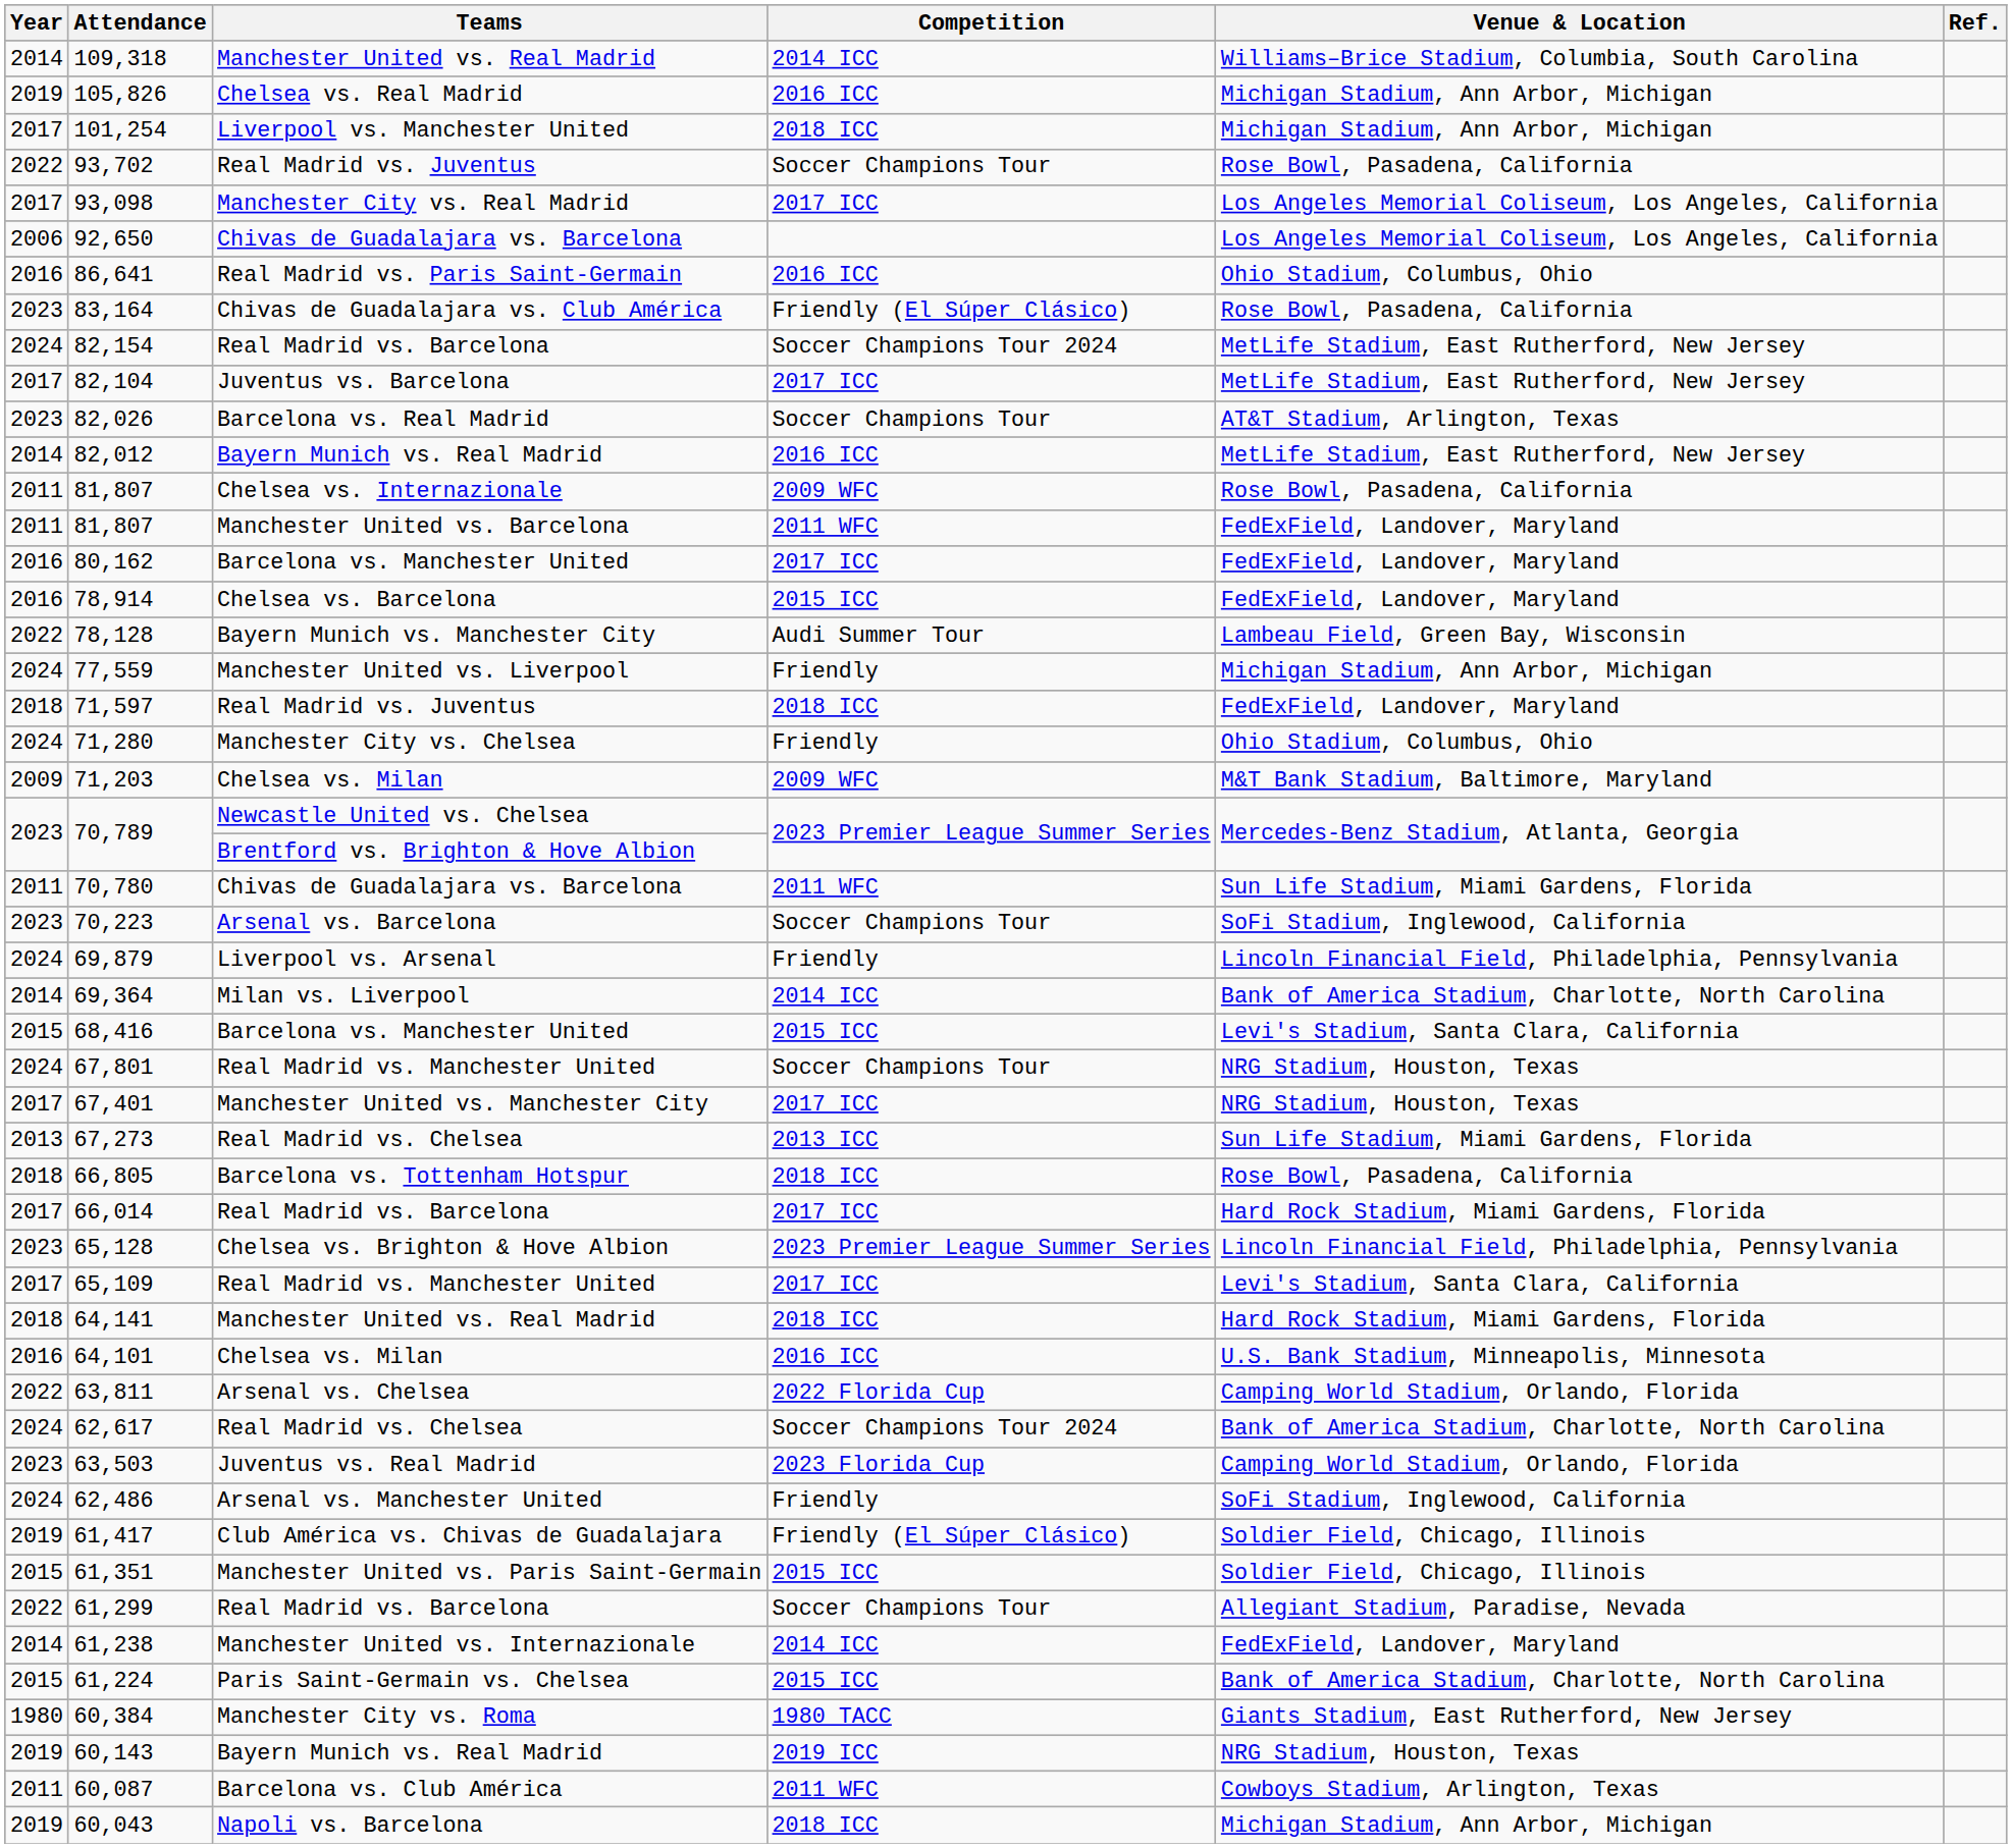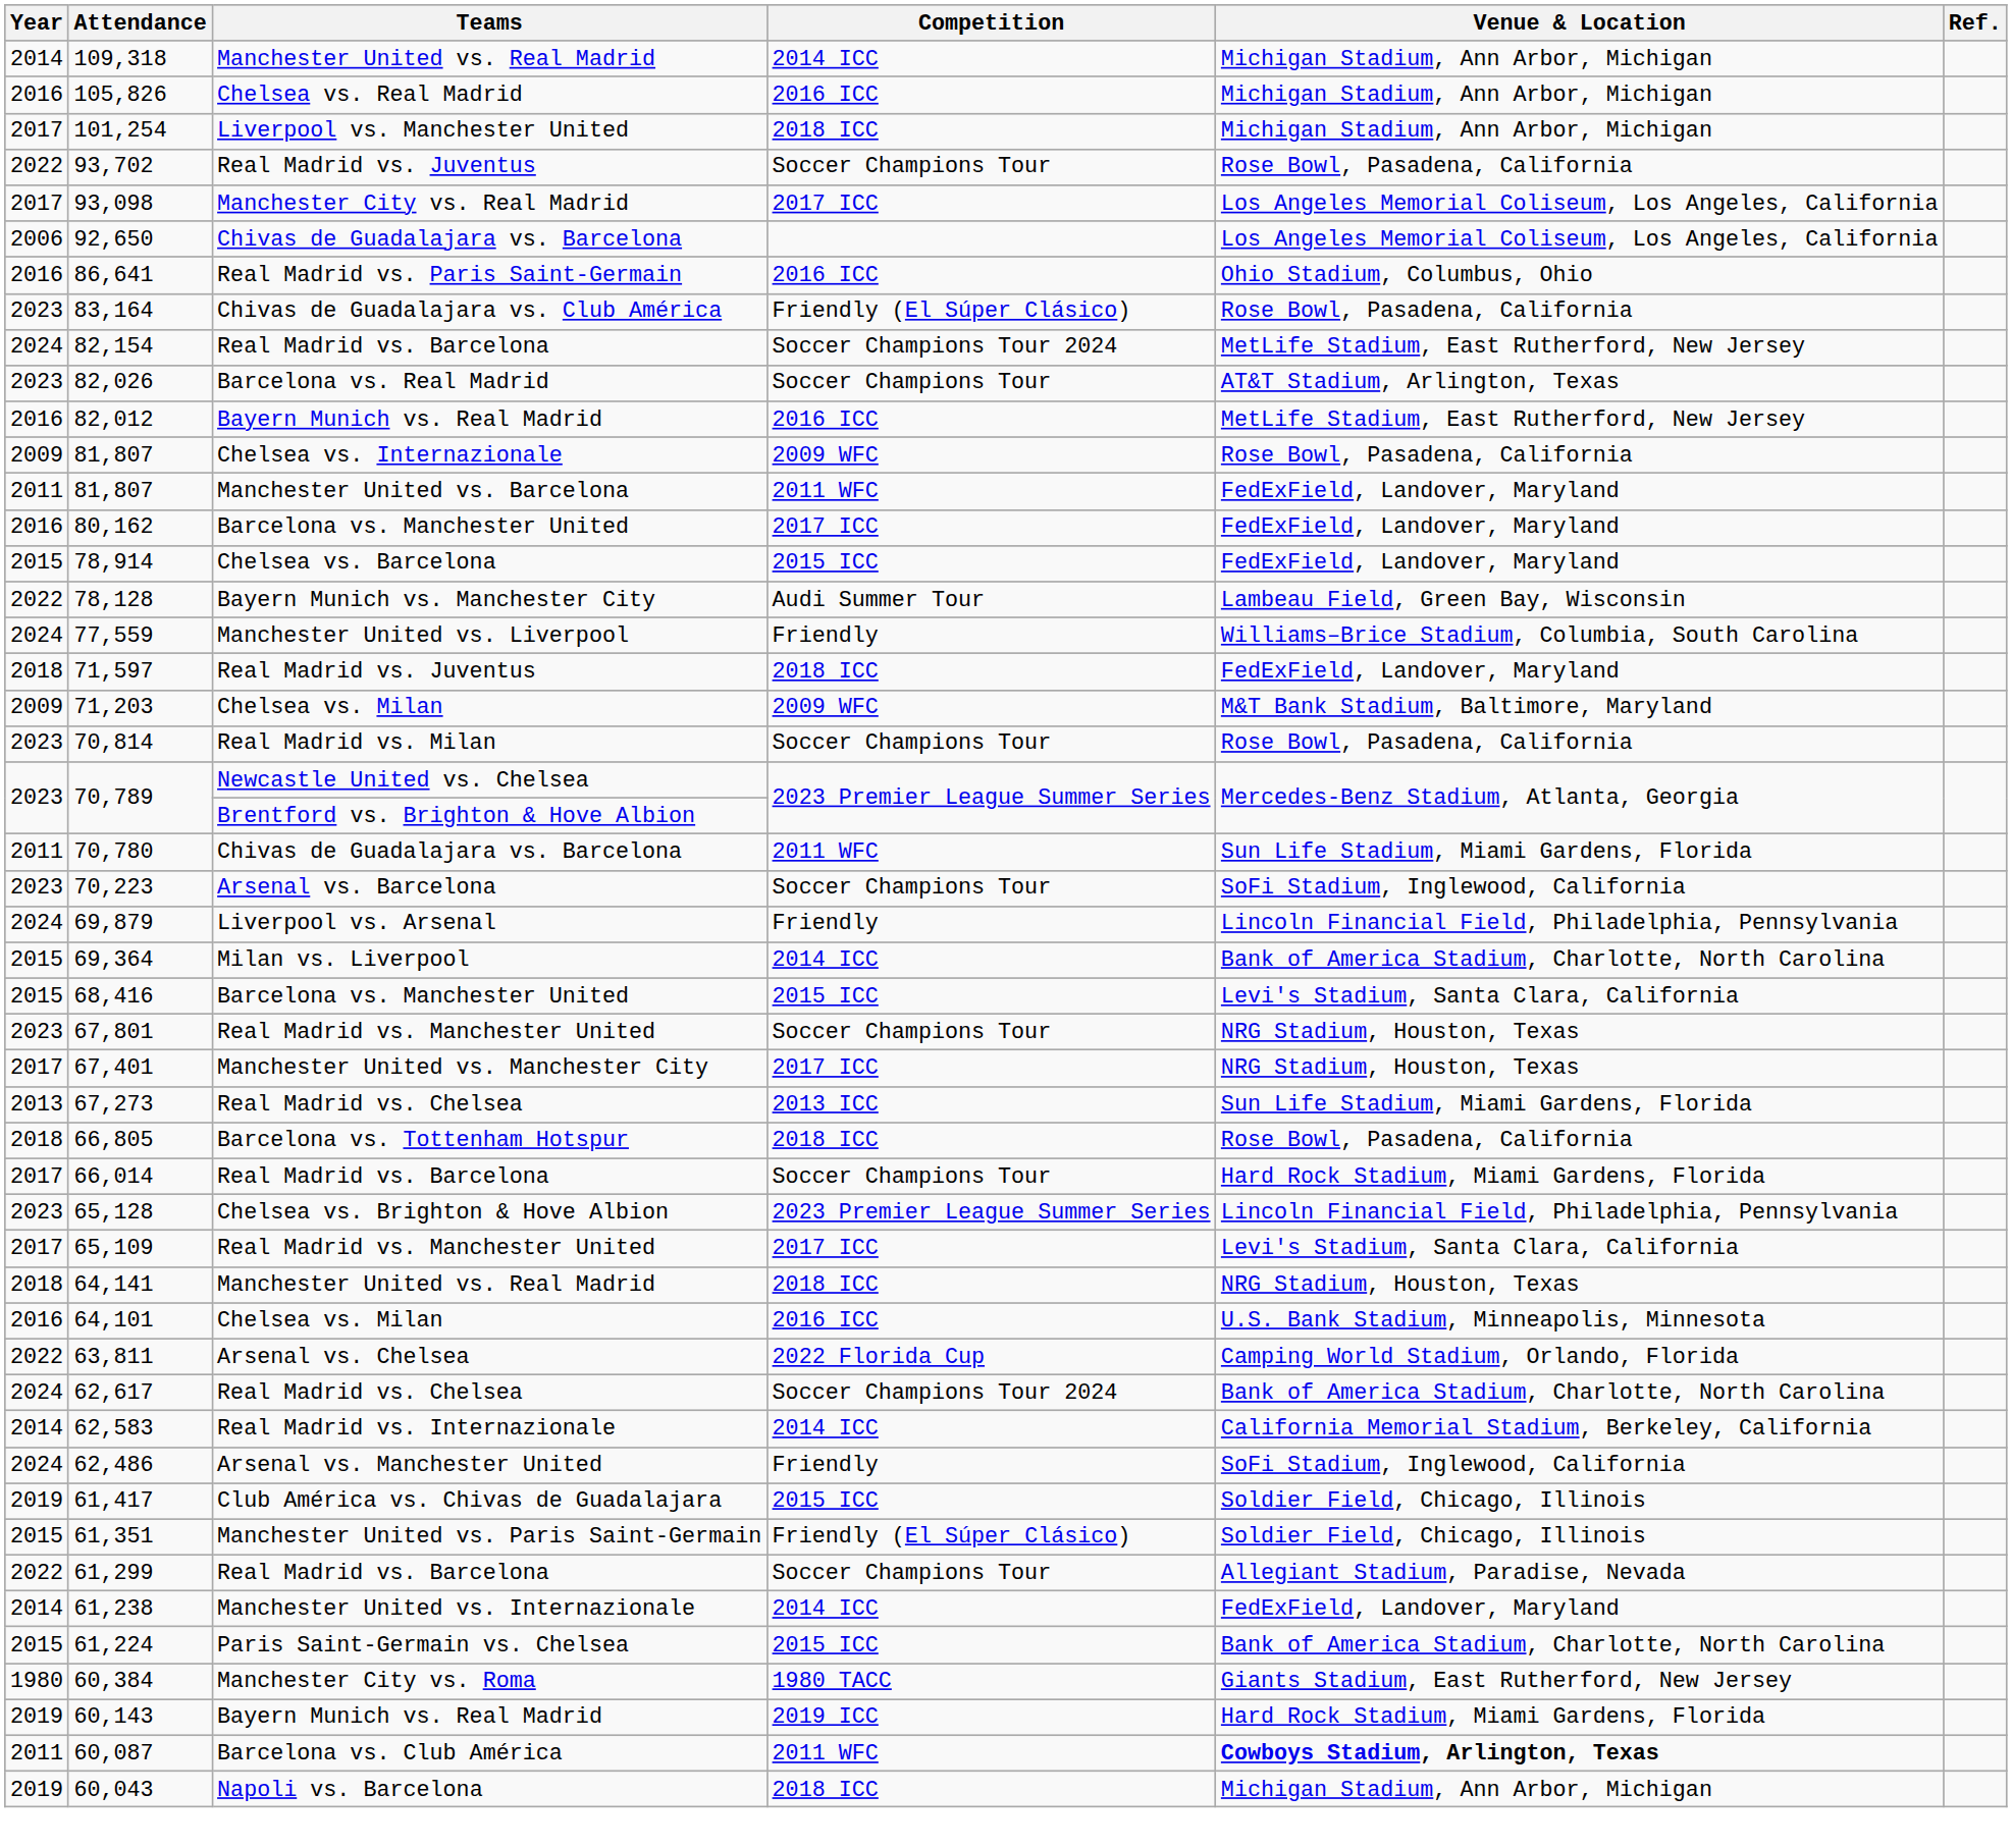109,318 | Venue & Location: Williams–Brice Stadium, Columbia, South Carolina -> Michigan Stadium, Ann Arbor, Michigan
105,826 | Year: 2019 -> 2016
- row: 2017 | 82,104 | Juventus vs. Barcelona | 2017 ICC | MetLife Stadium, East Rutherford, New Jersey
82,012 | Year: 2014 -> 2016
81,807 / Chelsea vs. Internazionale | Year: 2011 -> 2009
78,914 | Year: 2016 -> 2015
77,559 | Venue & Location: Michigan Stadium, Ann Arbor, Michigan -> Williams–Brice Stadium, Columbia, South Carolina
- row: 2024 | 71,280 | Manchester City vs. Chelsea | Friendly | Ohio Stadium, Columbus, Ohio
+ row: 2023 | 70,814 | Real Madrid vs. Milan | Soccer Champions Tour | Rose Bowl, Pasadena, California
69,364 | Year: 2014 -> 2015
67,801 | Year: 2024 -> 2023
66,014 | Competition: 2017 ICC -> Soccer Champions Tour
64,141 | Venue & Location: Hard Rock Stadium, Miami Gardens, Florida -> NRG Stadium, Houston, Texas
- row: 2023 | 63,503 | Juventus vs. Real Madrid | 2023 Florida Cup | Camping World Stadium, Orlando, Florida
+ row: 2014 | 62,583 | Real Madrid vs. Internazionale | 2014 ICC | California Memorial Stadium, Berkeley, California
61,417 | Competition: Friendly (El Súper Clásico) -> 2015 ICC
61,351 | Competition: 2015 ICC -> Friendly (El Súper Clásico)
60,143 | Venue & Location: NRG Stadium, Houston, Texas -> Hard Rock Stadium, Miami Gardens, Florida
60,087 | Venue & Location: normal -> bold
